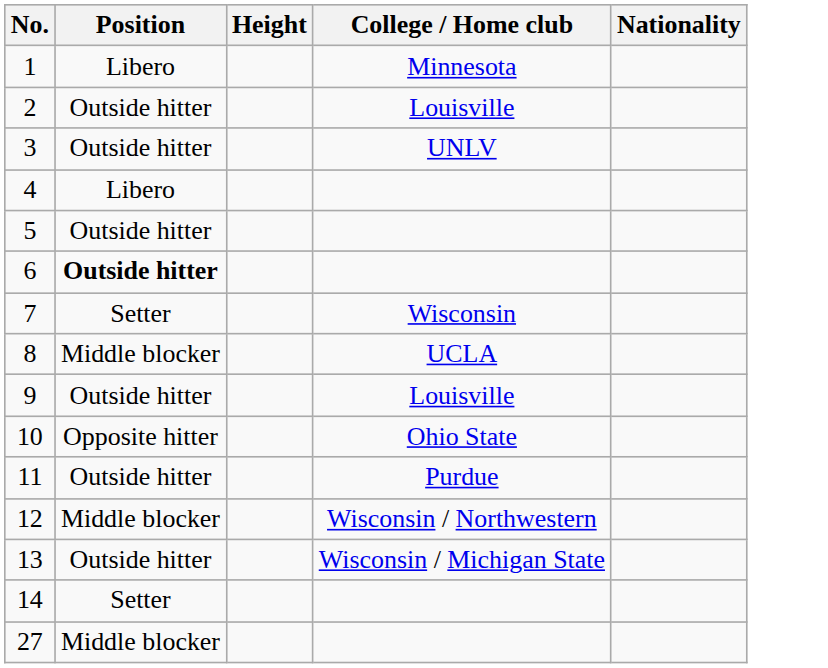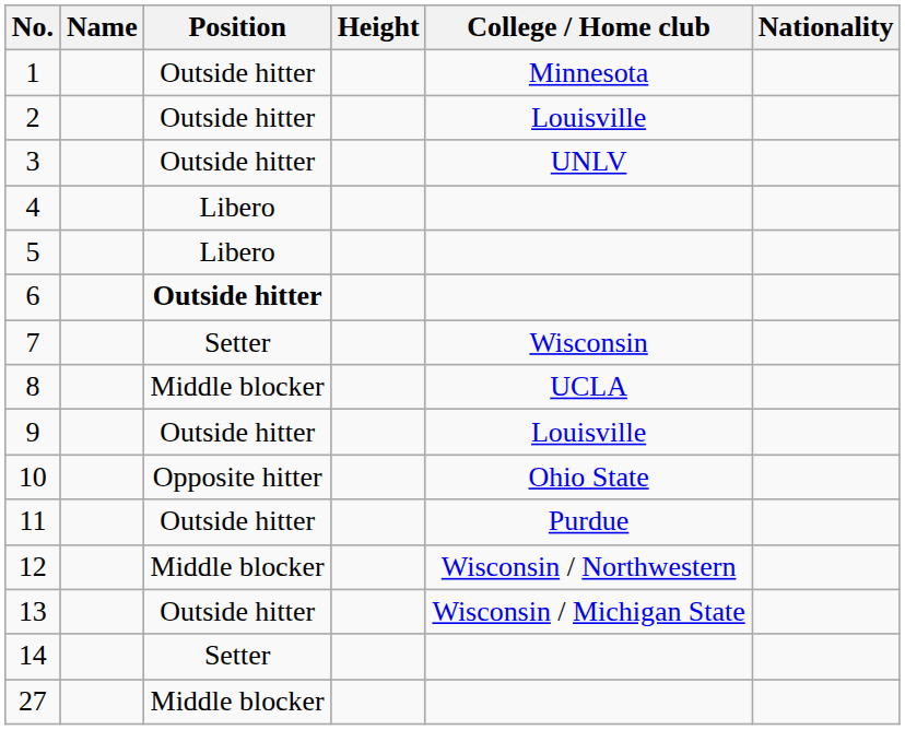+ column: Name
1 | Position: Libero -> Outside hitter
5 | Position: Outside hitter -> Libero
